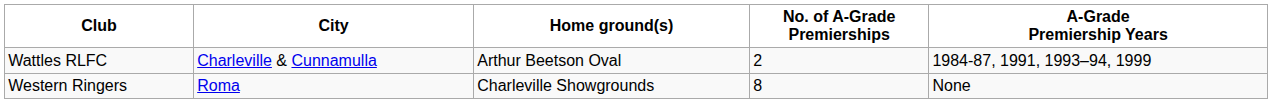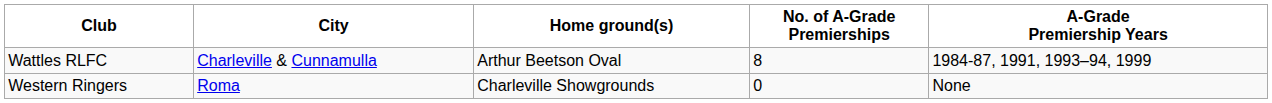Wattles RLFC | No. of A-Grade Premierships: 2 -> 8
Western Ringers | No. of A-Grade Premierships: 8 -> 0
